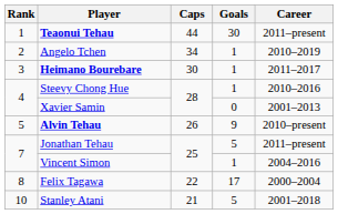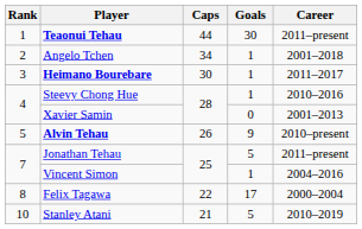Angelo Tchen | Career: 2010–2019 -> 2001–2018
Stanley Atani | Career: 2001–2018 -> 2010–2019
